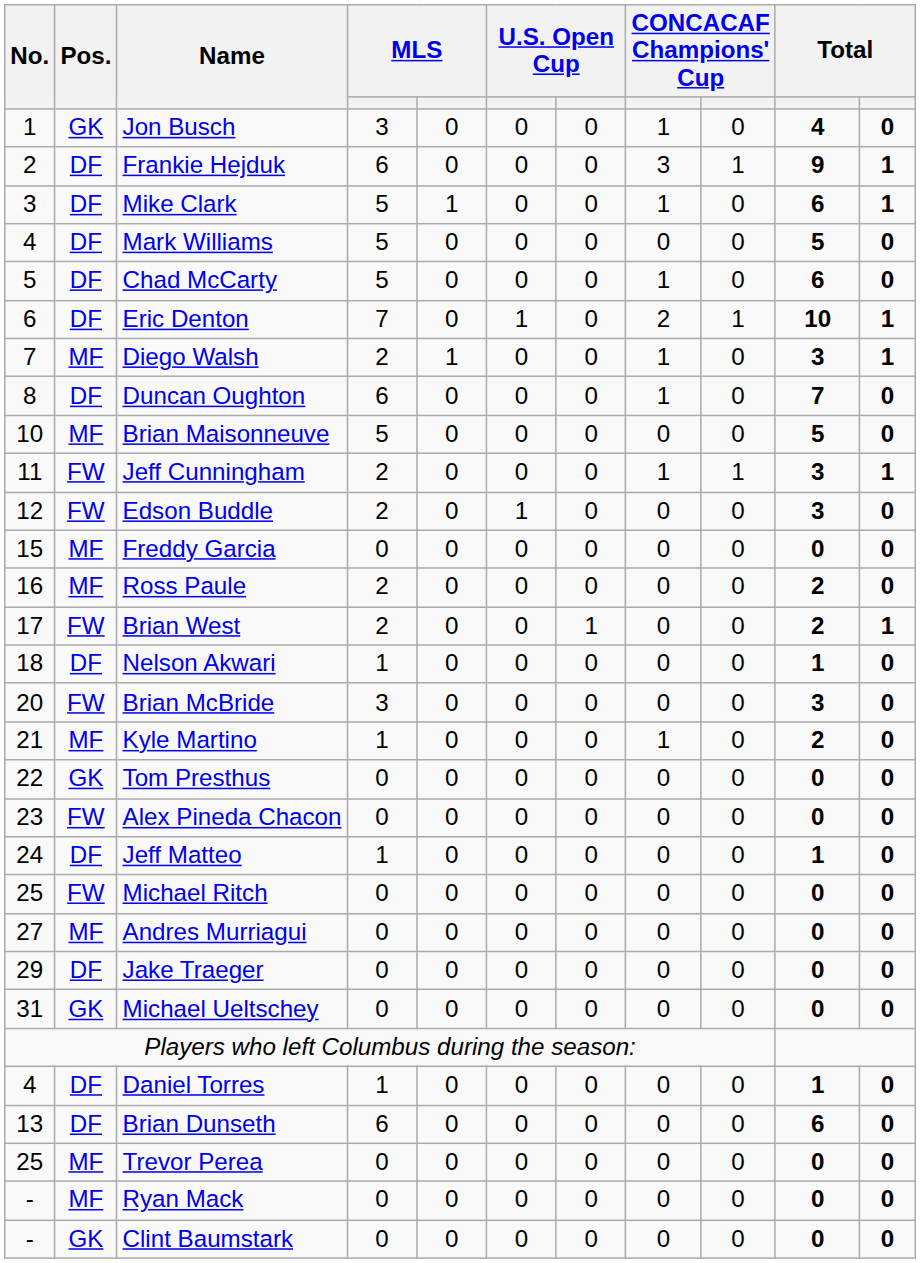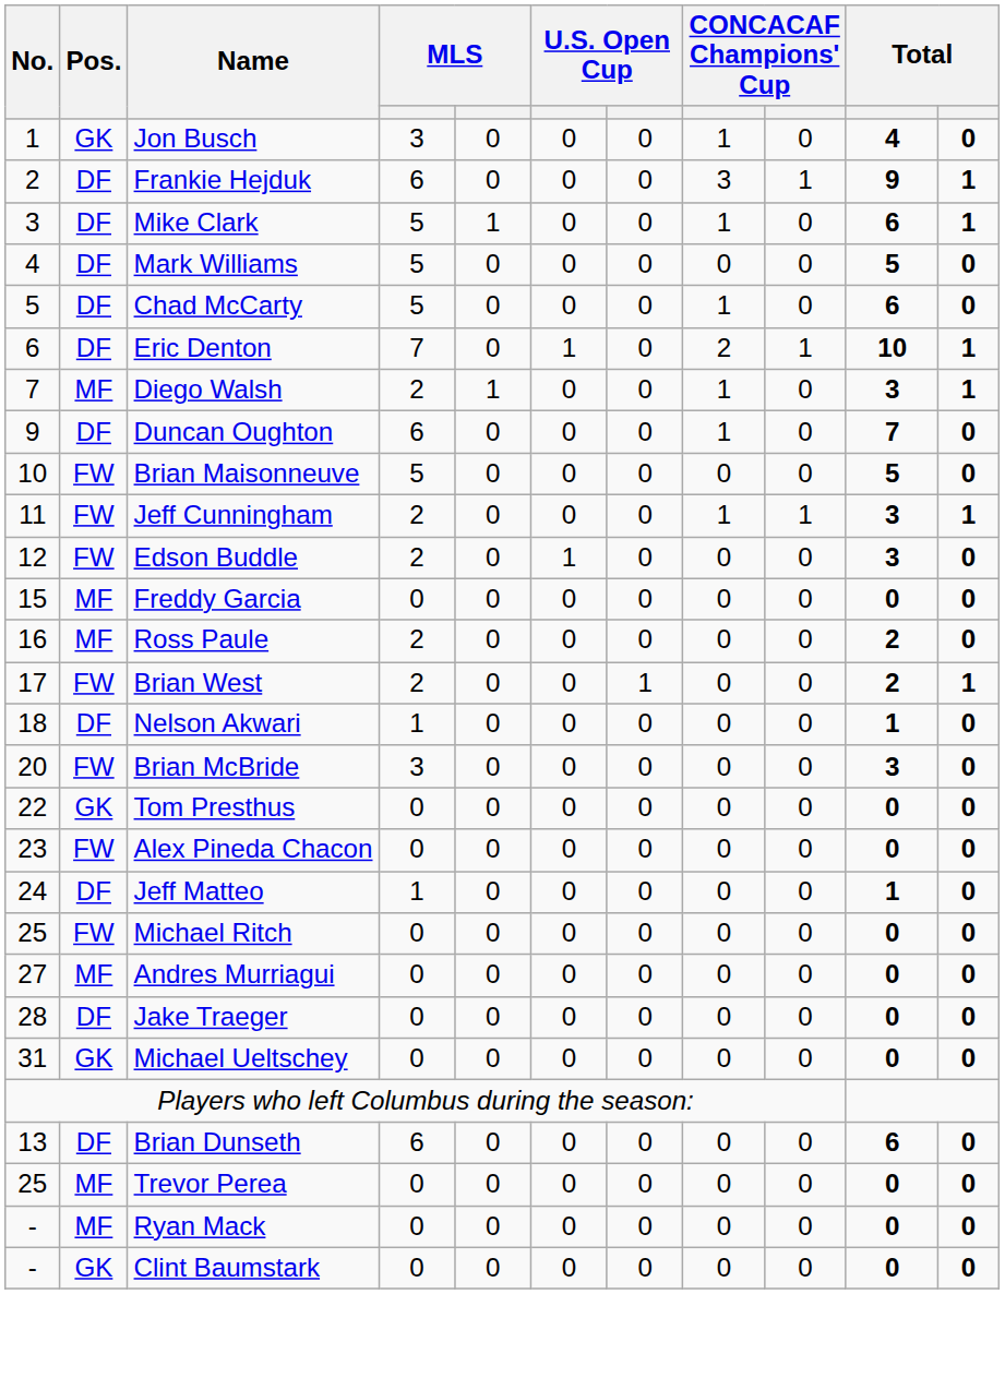Duncan Oughton | No.: 8 -> 9
Brian Maisonneuve | Pos.: MF -> FW
- row: 21 | MF | Kyle Martino | 1 | 0 | 0 | 0 | 1 | 0 | 2 | 0
Jake Traeger | No.: 29 -> 28
- row: 4 | DF | Daniel Torres | 1 | 0 | 0 | 0 | 0 | 0 | 1 | 0
